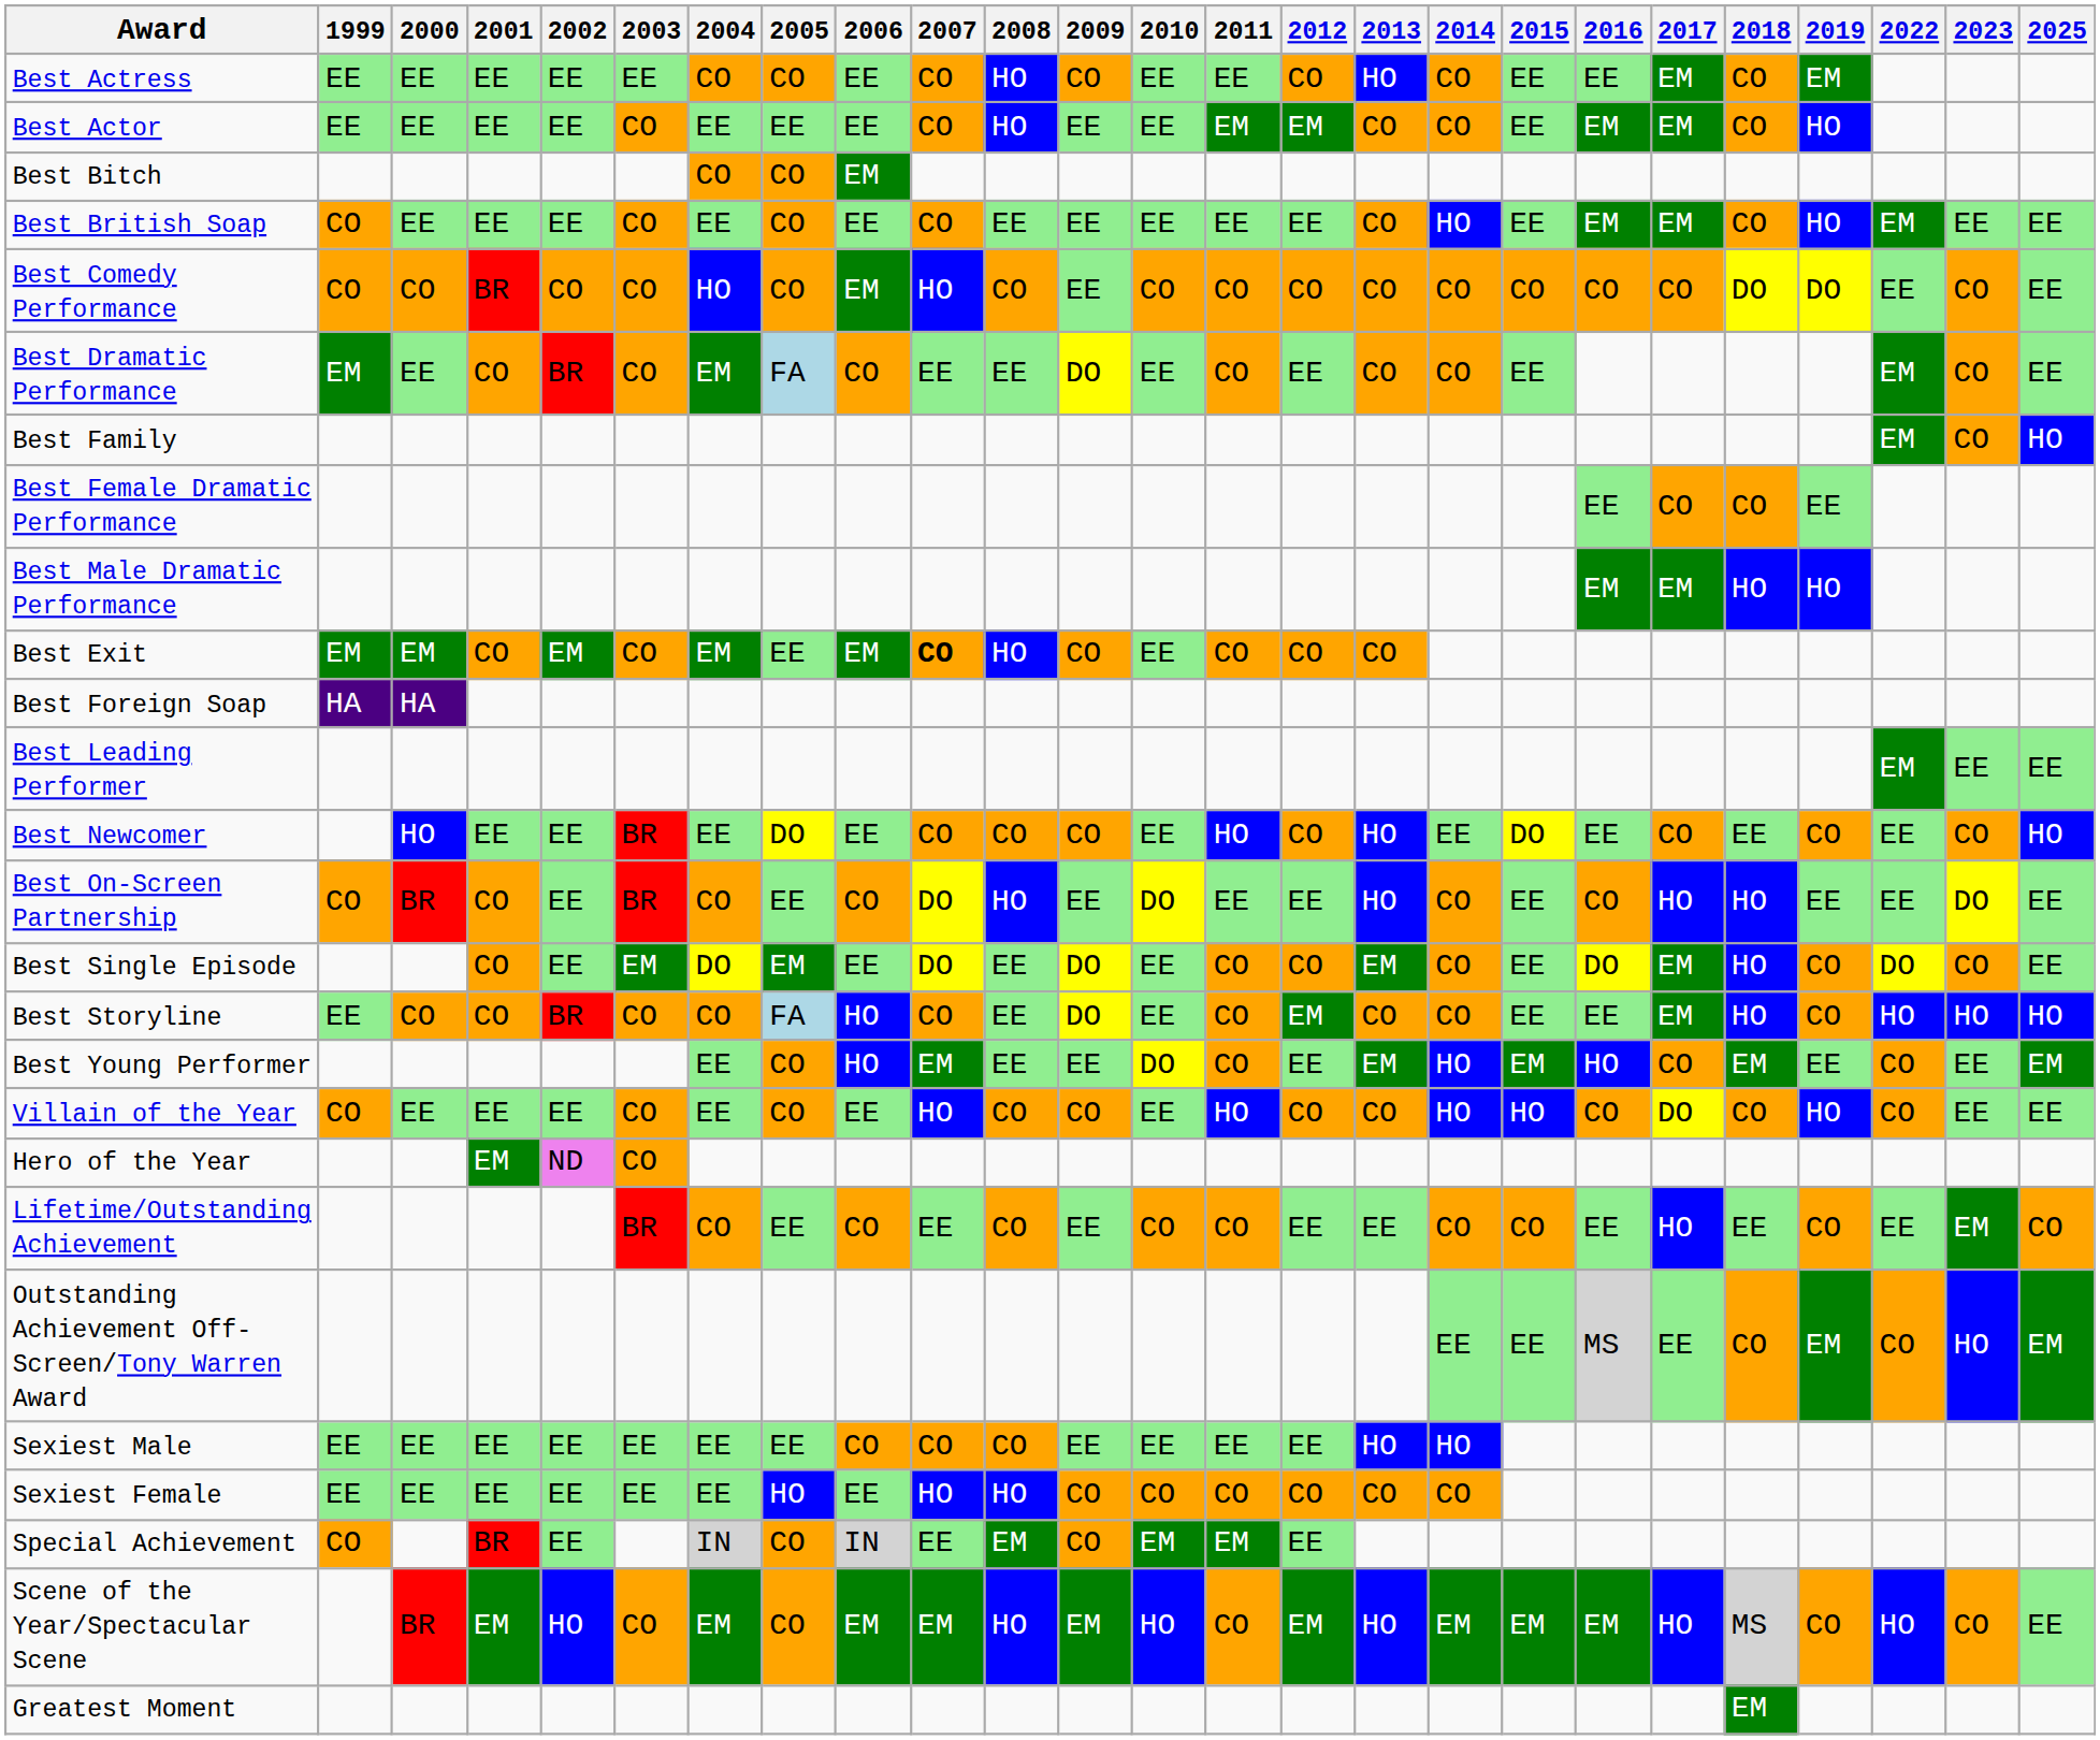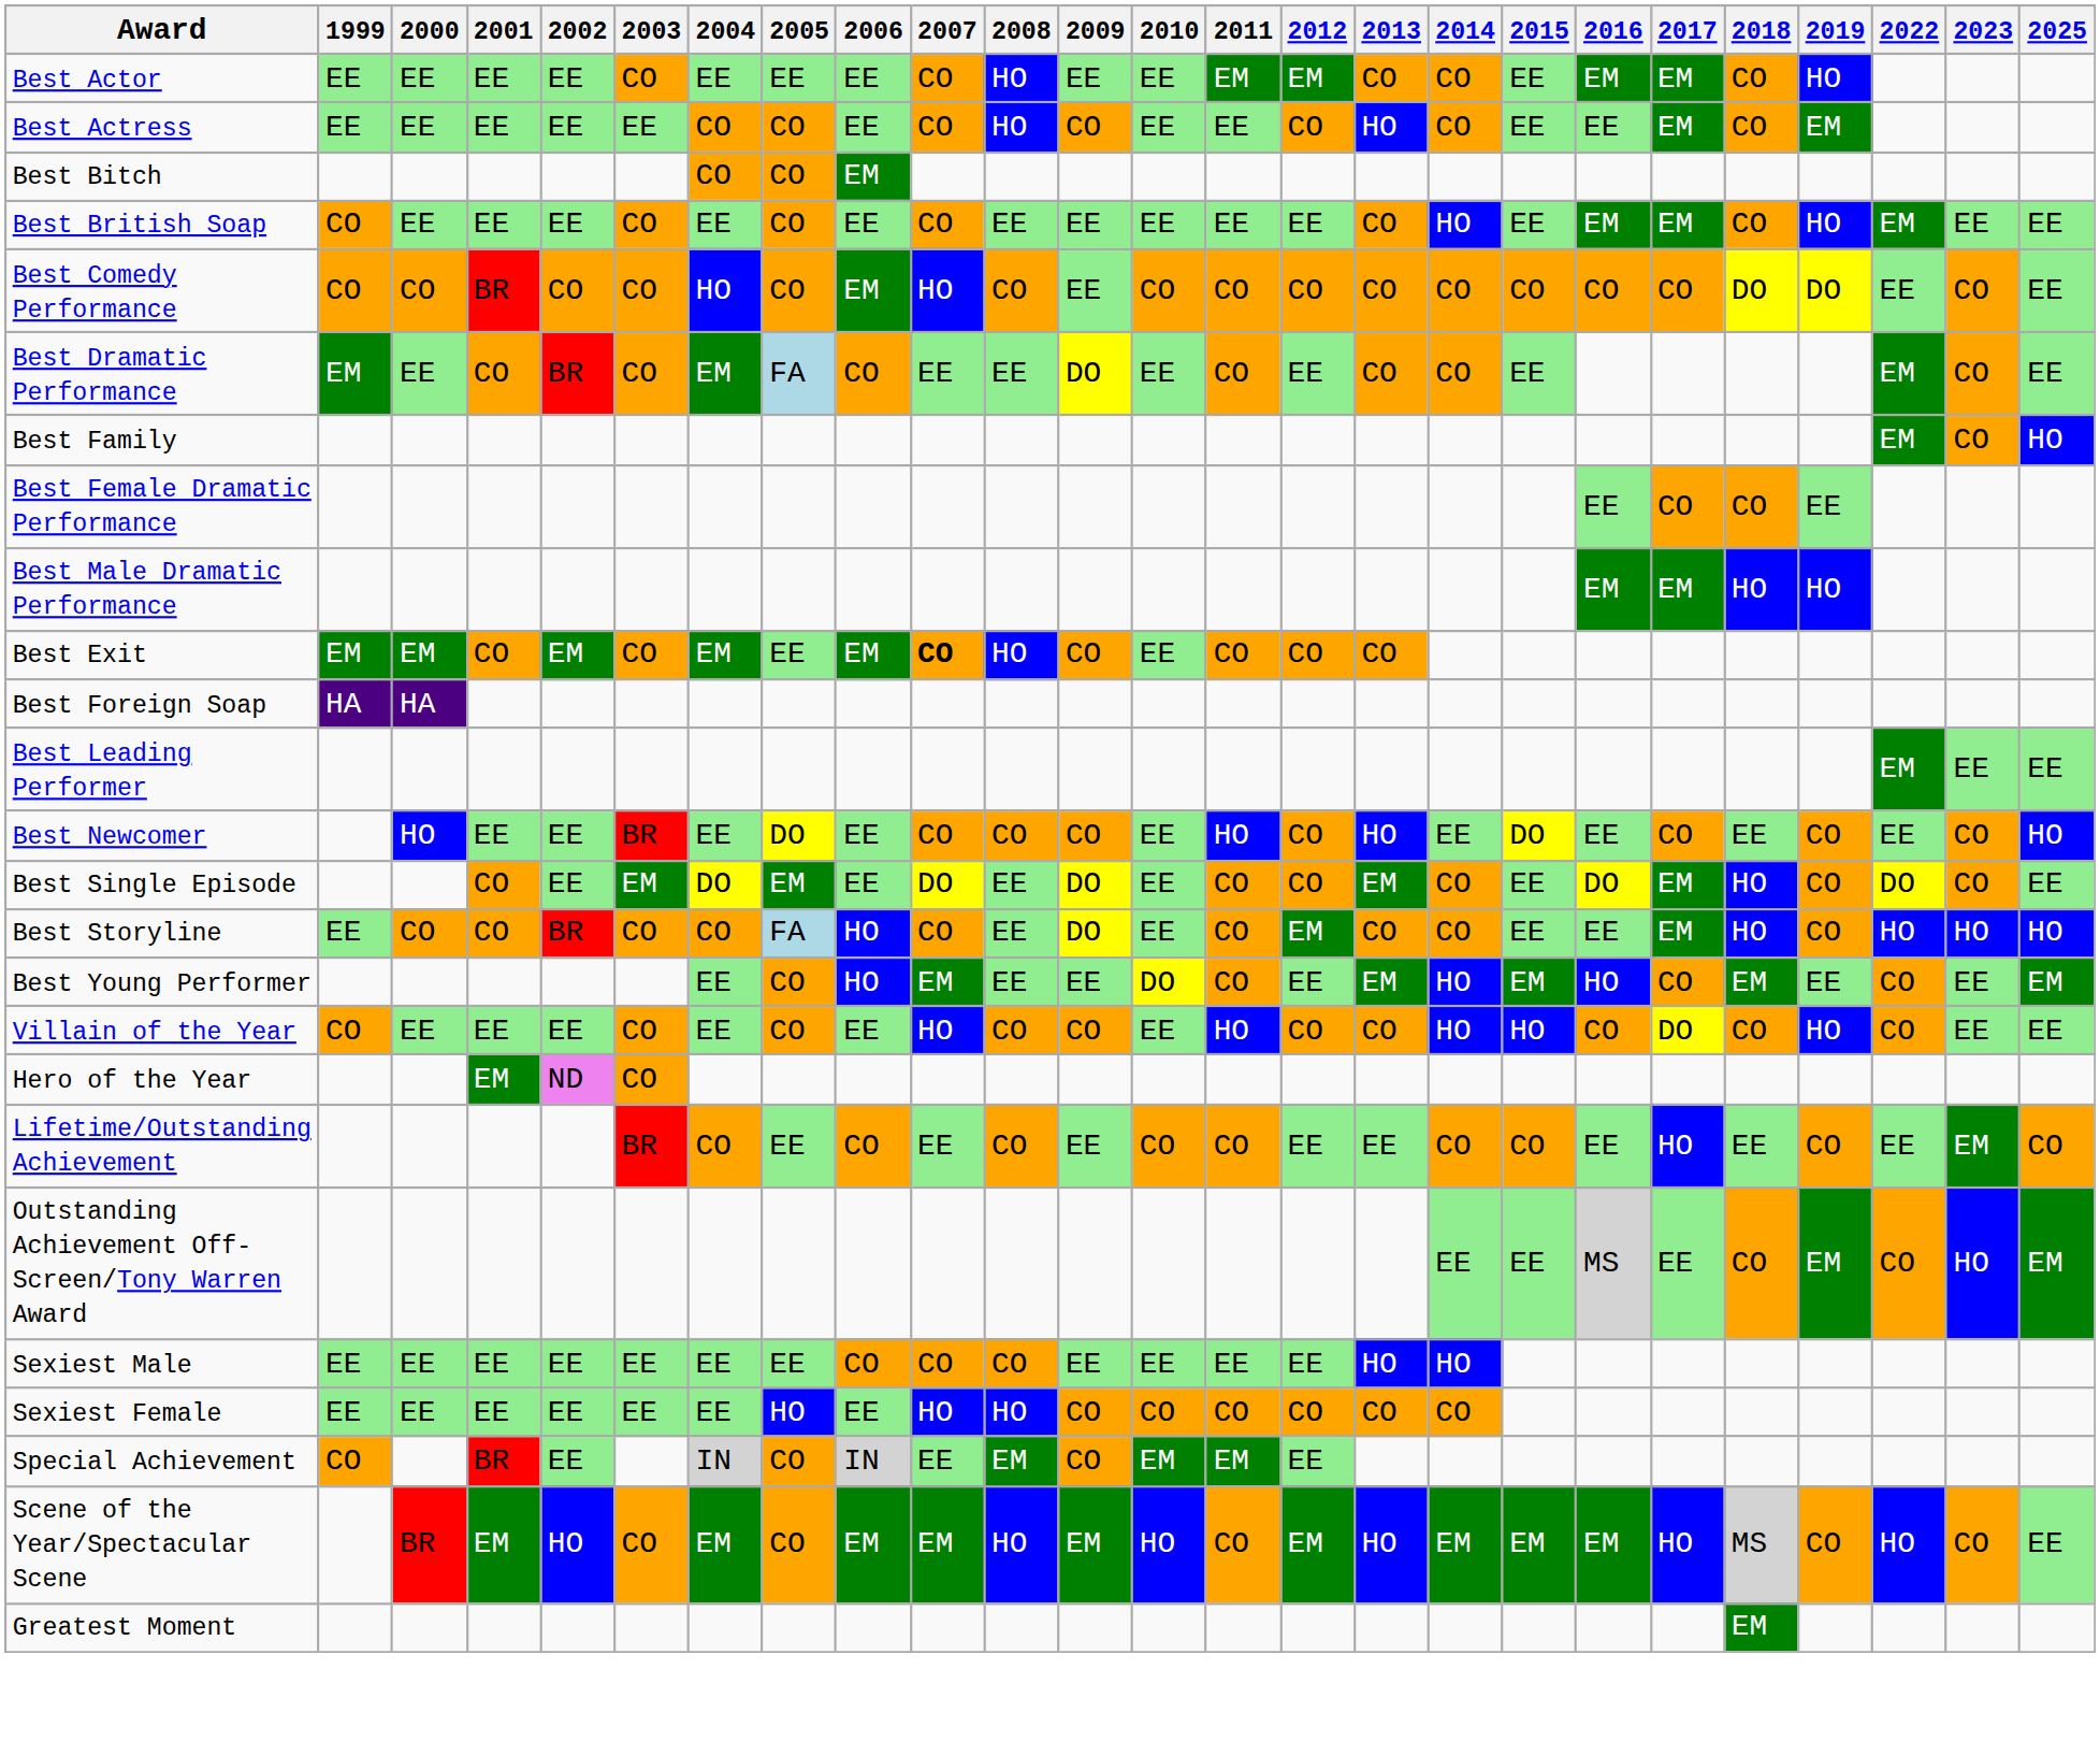rows swapped: Best Actor <-> Best Actress
- row: Best On-Screen Partnership | CO | BR | CO | EE | BR | CO | EE | CO | DO | HO | EE | DO | EE | EE | HO | CO | EE | CO | HO | HO | EE | EE | DO | EE
